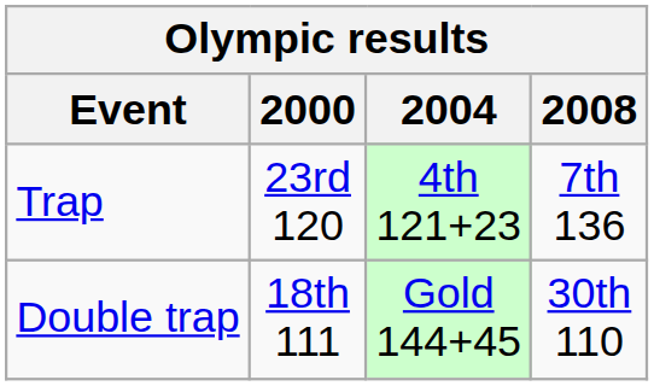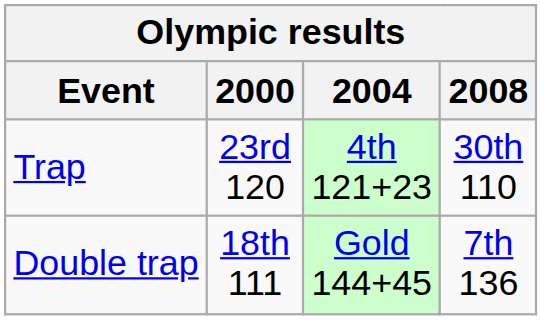Trap | 2008: 7th 136 -> 30th 110
Double trap | 2008: 30th 110 -> 7th 136
